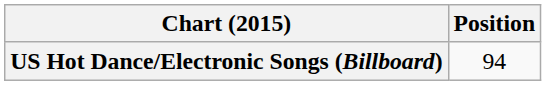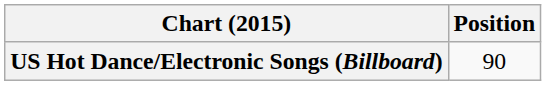US Hot Dance/Electronic Songs (Billboard) | Position: 94 -> 90
